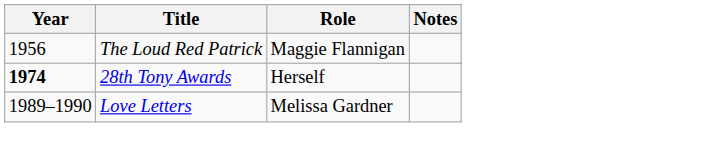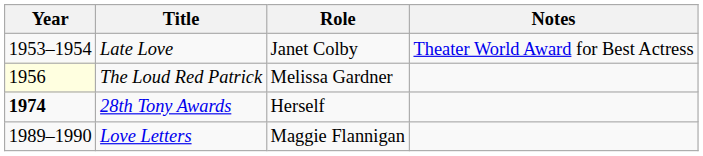+ row: 1953–1954 | Late Love | Janet Colby | Theater World Award for Best Actress
The Loud Red Patrick | Year: no background -> lightyellow background
The Loud Red Patrick | Role: Maggie Flannigan -> Melissa Gardner
Love Letters | Role: Melissa Gardner -> Maggie Flannigan
